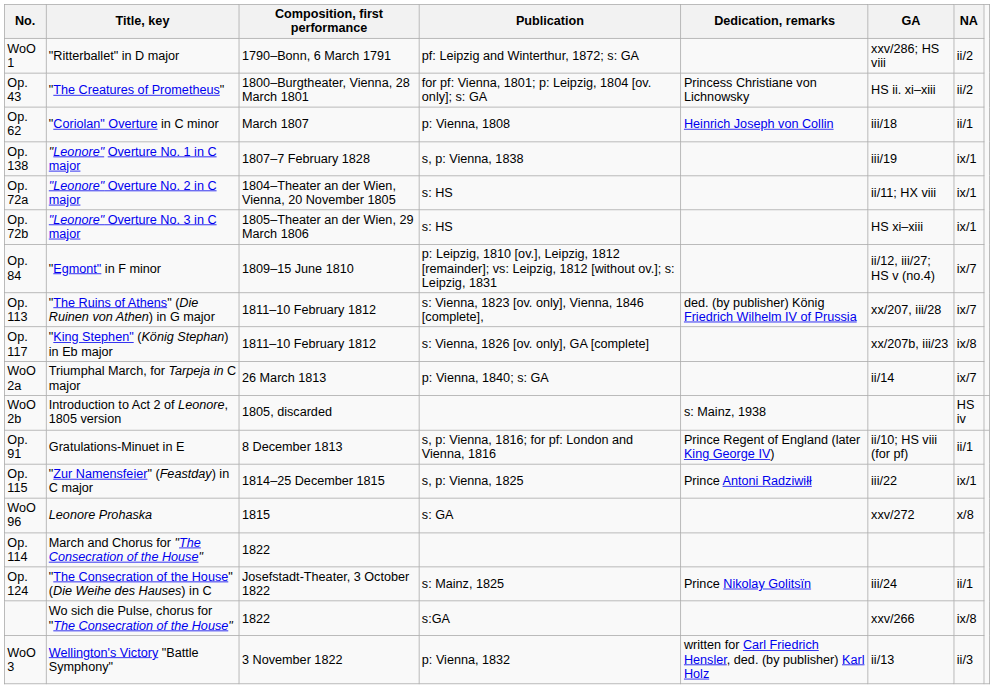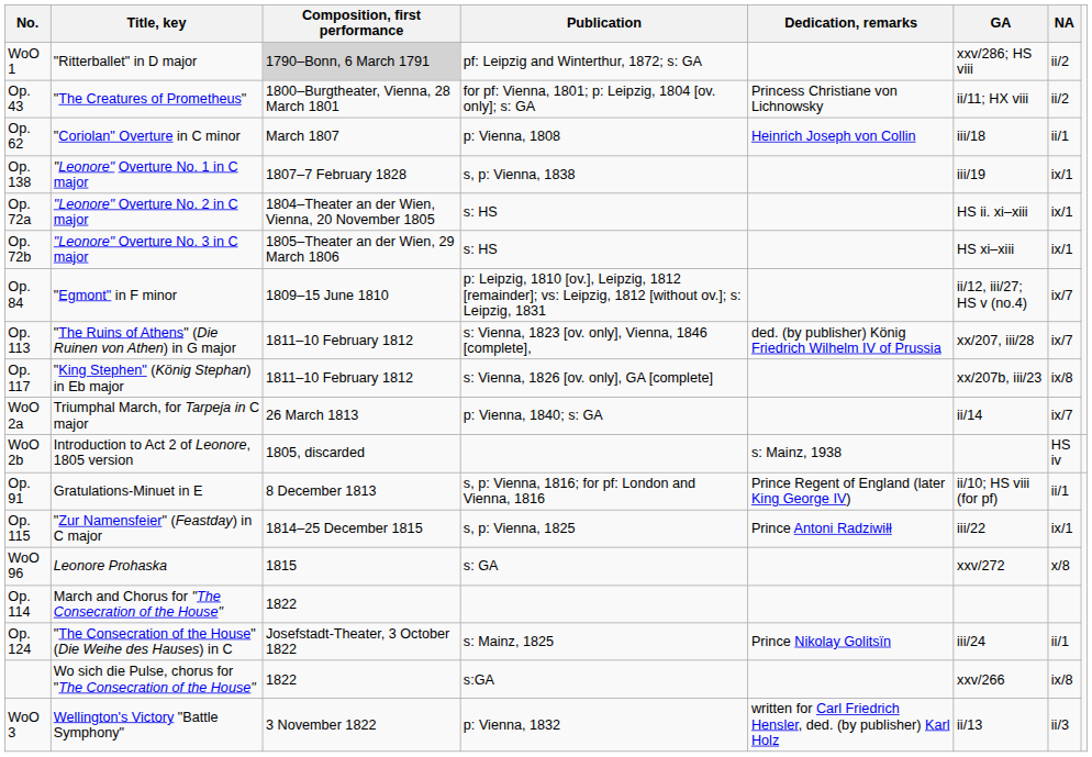WoO 1 | Composition, first performance: no background -> lightgrey background
Op. 43 | GA: HS ii. xi–xiii -> ii/11; HX viii
Op. 72a | GA: ii/11; HX viii -> HS ii. xi–xiii
